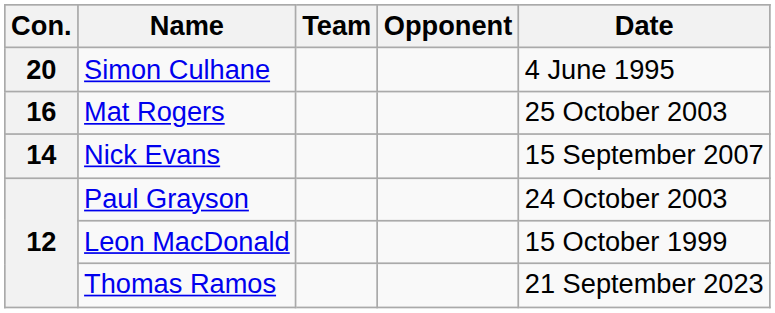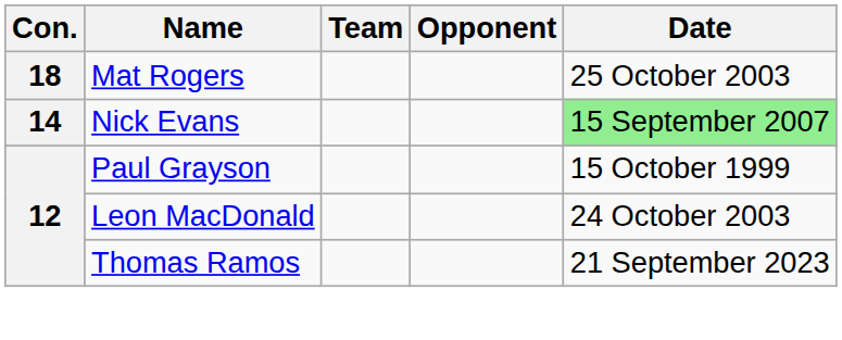- row: 20 | Simon Culhane | 4 June 1995
Mat Rogers | Con.: 16 -> 18
Nick Evans | Date: no background -> lightgreen background
Paul Grayson | Date: 24 October 2003 -> 15 October 1999
Leon MacDonald | Date: 15 October 1999 -> 24 October 2003
